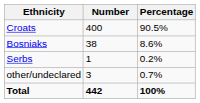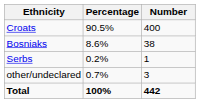columns swapped: Number <-> Percentage
